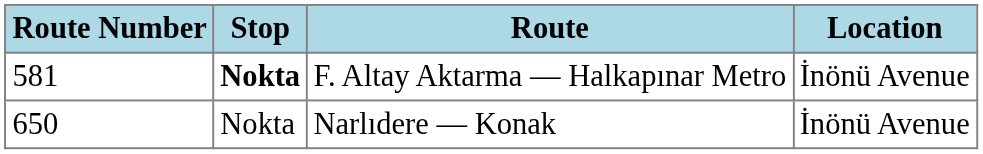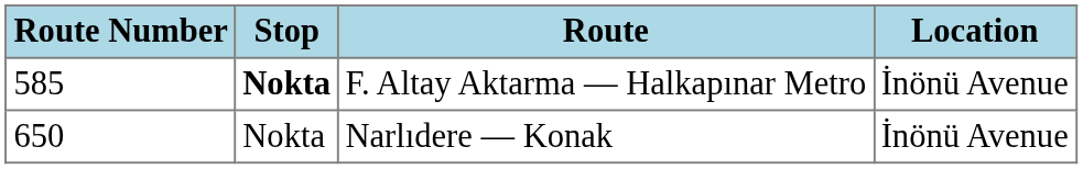F. Altay Aktarma — Halkapınar Metro | Route Number: 581 -> 585
